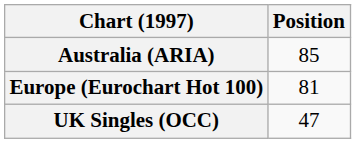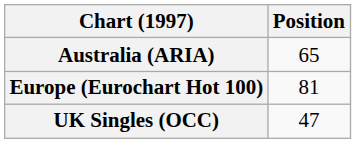Australia (ARIA) | Position: 85 -> 65
